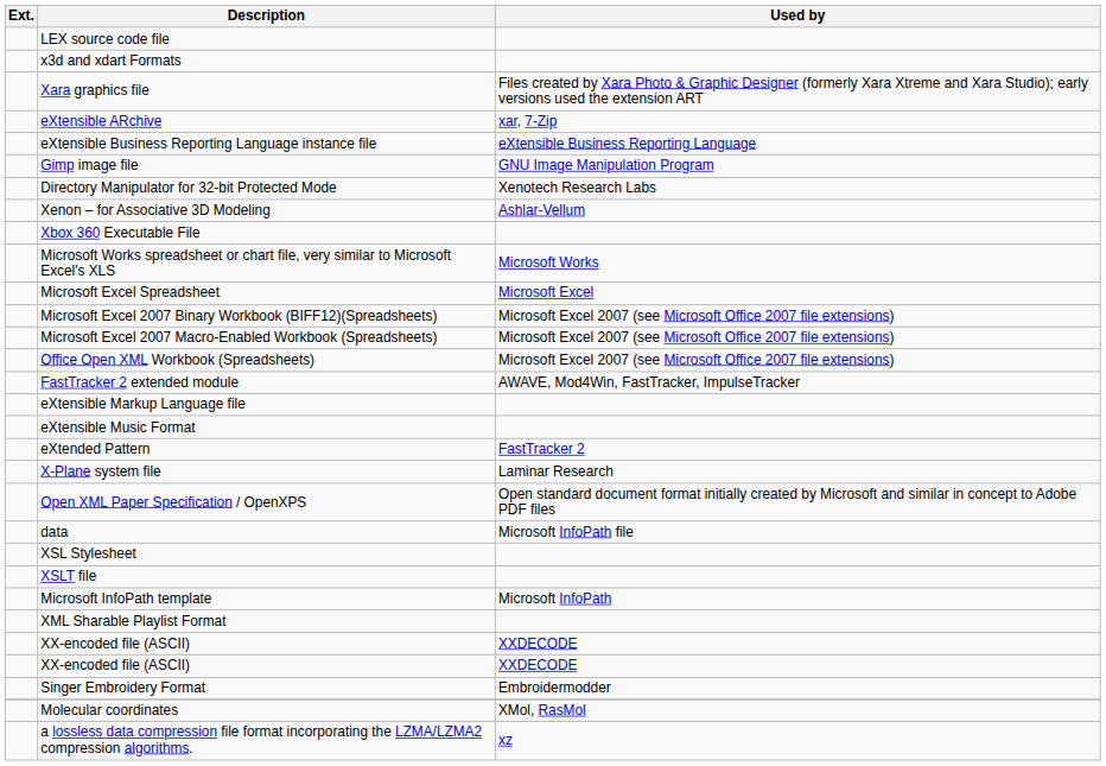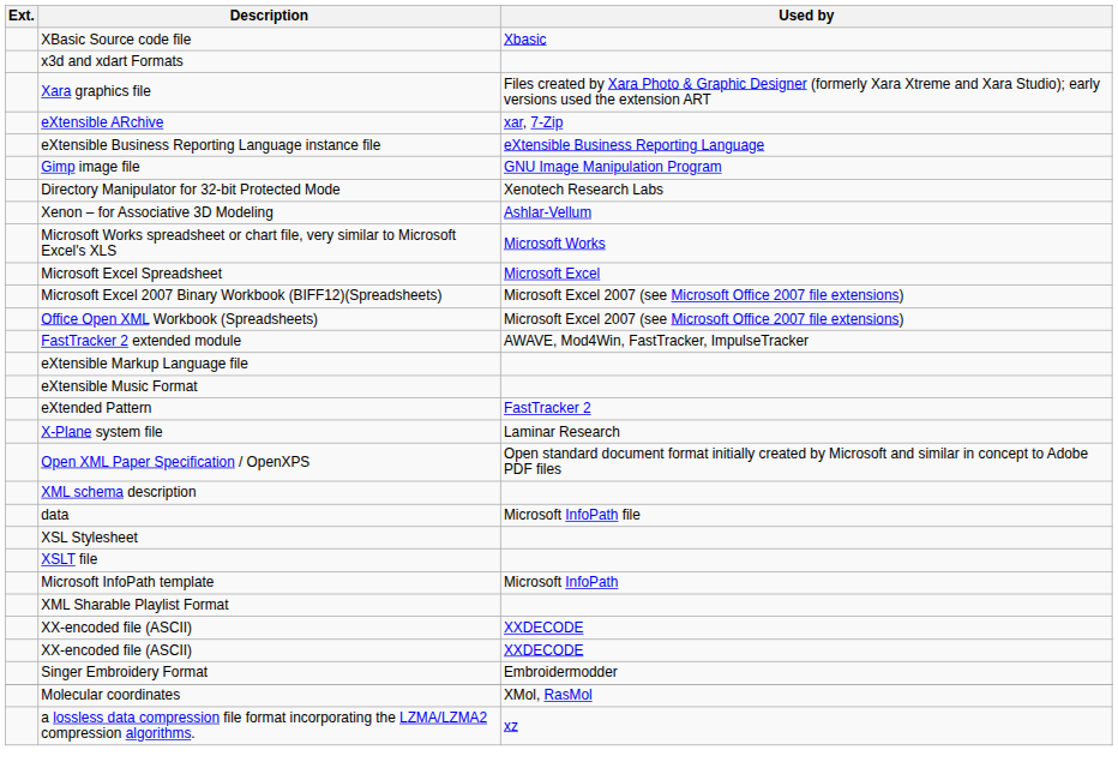- row: LEX source code file
+ row: XBasic Source code file | Xbasic
- row: Xbox 360 Executable File
- row: Microsoft Excel 2007 Macro-Enabled Workbook (Spreadsheets) | Microsoft Excel 2007 (see Microsoft Office 2007 file extensions)
+ row: XML schema description
